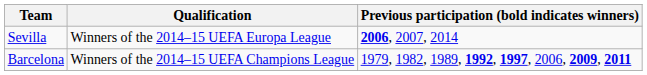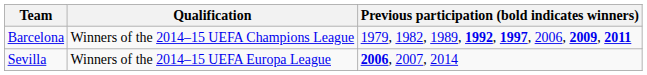rows swapped: Barcelona <-> Sevilla
